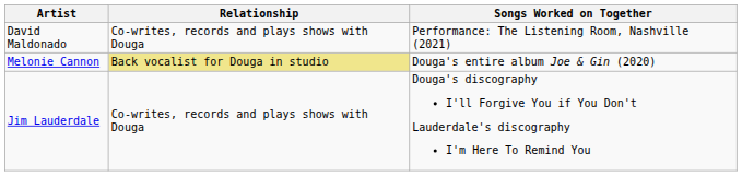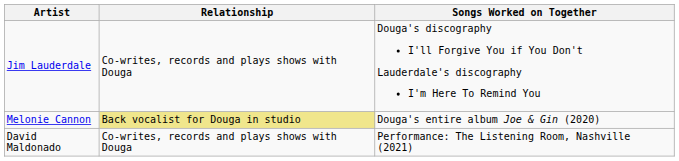rows swapped: Jim Lauderdale <-> David Maldonado
